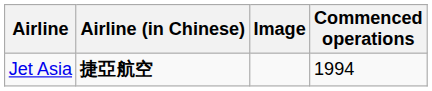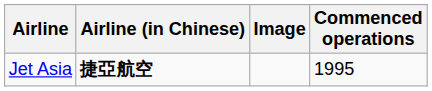Jet Asia | Commenced operations: 1994 -> 1995
